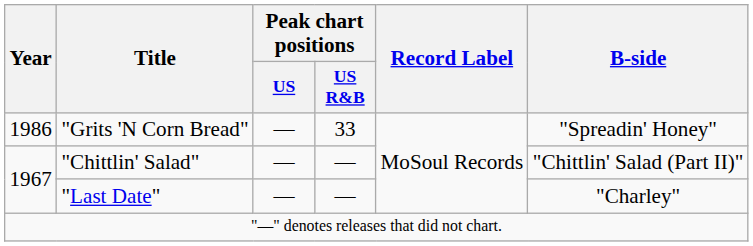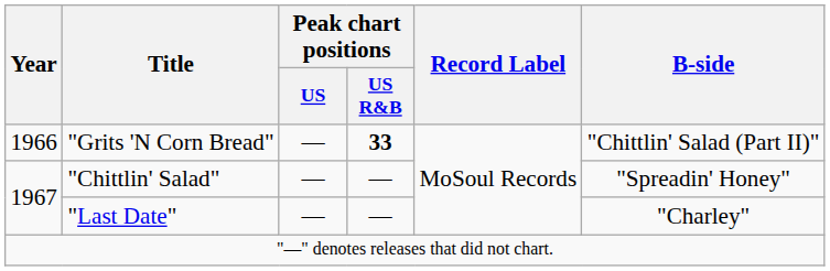"Grits 'N Corn Bread" | Year: 1986 -> 1966
"Grits 'N Corn Bread" | Peak chart positions / US R&B: normal -> bold
"Grits 'N Corn Bread" | B-side: "Spreadin' Honey" -> "Chittlin' Salad (Part II)"
"Chittlin' Salad" | B-side: "Chittlin' Salad (Part II)" -> "Spreadin' Honey"
